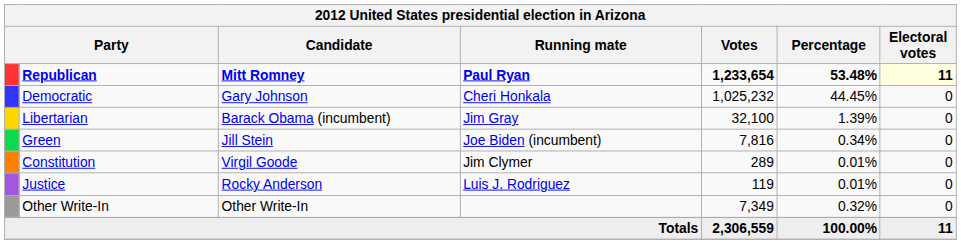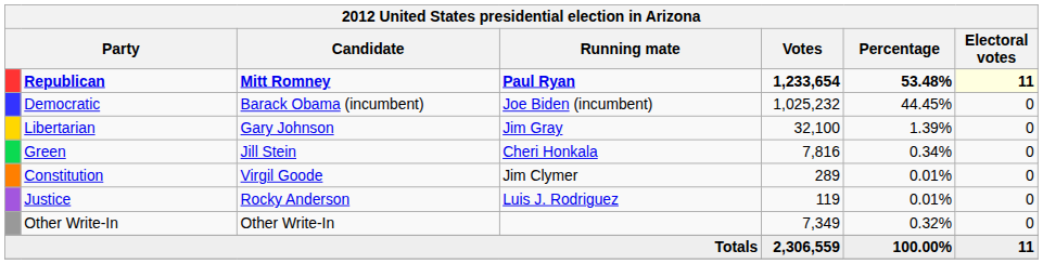Democratic | Candidate: Gary Johnson -> Barack Obama (incumbent)
Democratic | Running mate: Cheri Honkala -> Joe Biden (incumbent)
Libertarian | Candidate: Barack Obama (incumbent) -> Gary Johnson
Green | Running mate: Joe Biden (incumbent) -> Cheri Honkala
